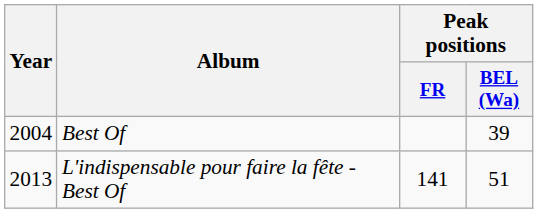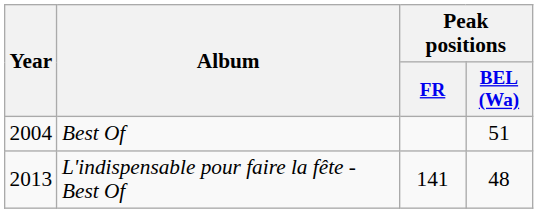Best Of | Peak positions / BEL (Wa): 39 -> 51
L'indispensable pour faire la fête - Best Of | Peak positions / BEL (Wa): 51 -> 48
